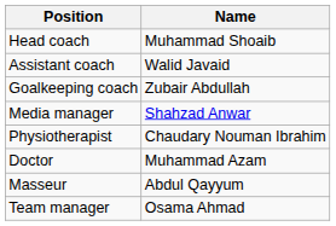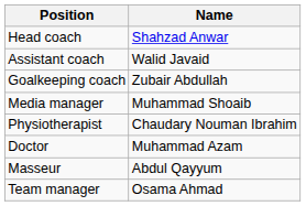Head coach | Name: Muhammad Shoaib -> Shahzad Anwar
Media manager | Name: Shahzad Anwar -> Muhammad Shoaib
